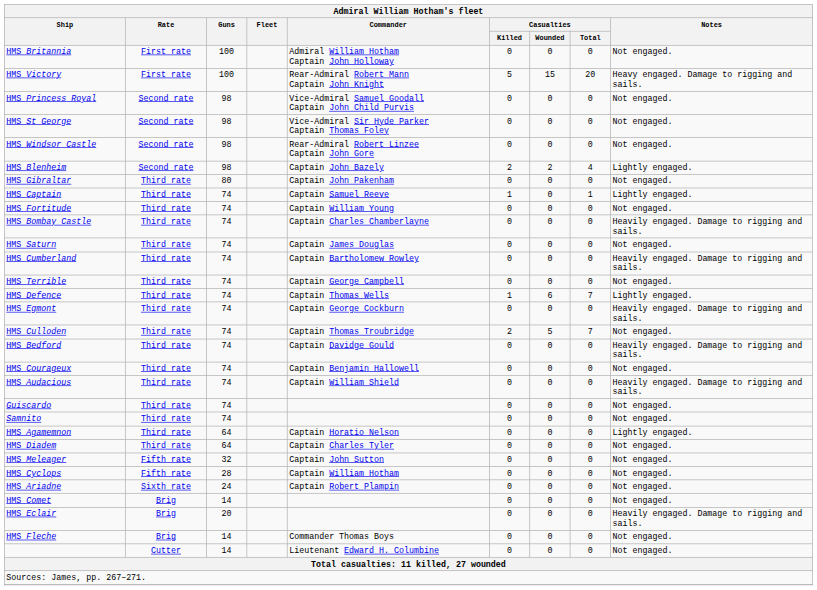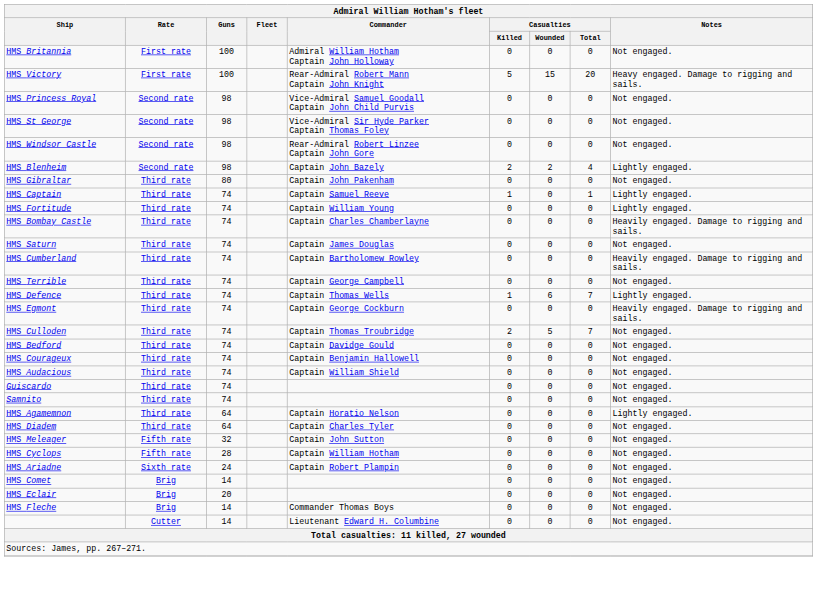HMS Fortitude | Notes: Not engaged. -> Lightly engaged.
HMS Bedford | Notes: Heavily engaged. Damage to rigging and sails. -> Not engaged.
HMS Audacious | Notes: Heavily engaged. Damage to rigging and sails. -> Not engaged.
HMS Eclair | Notes: Heavily engaged. Damage to rigging and sails. -> Not engaged.
